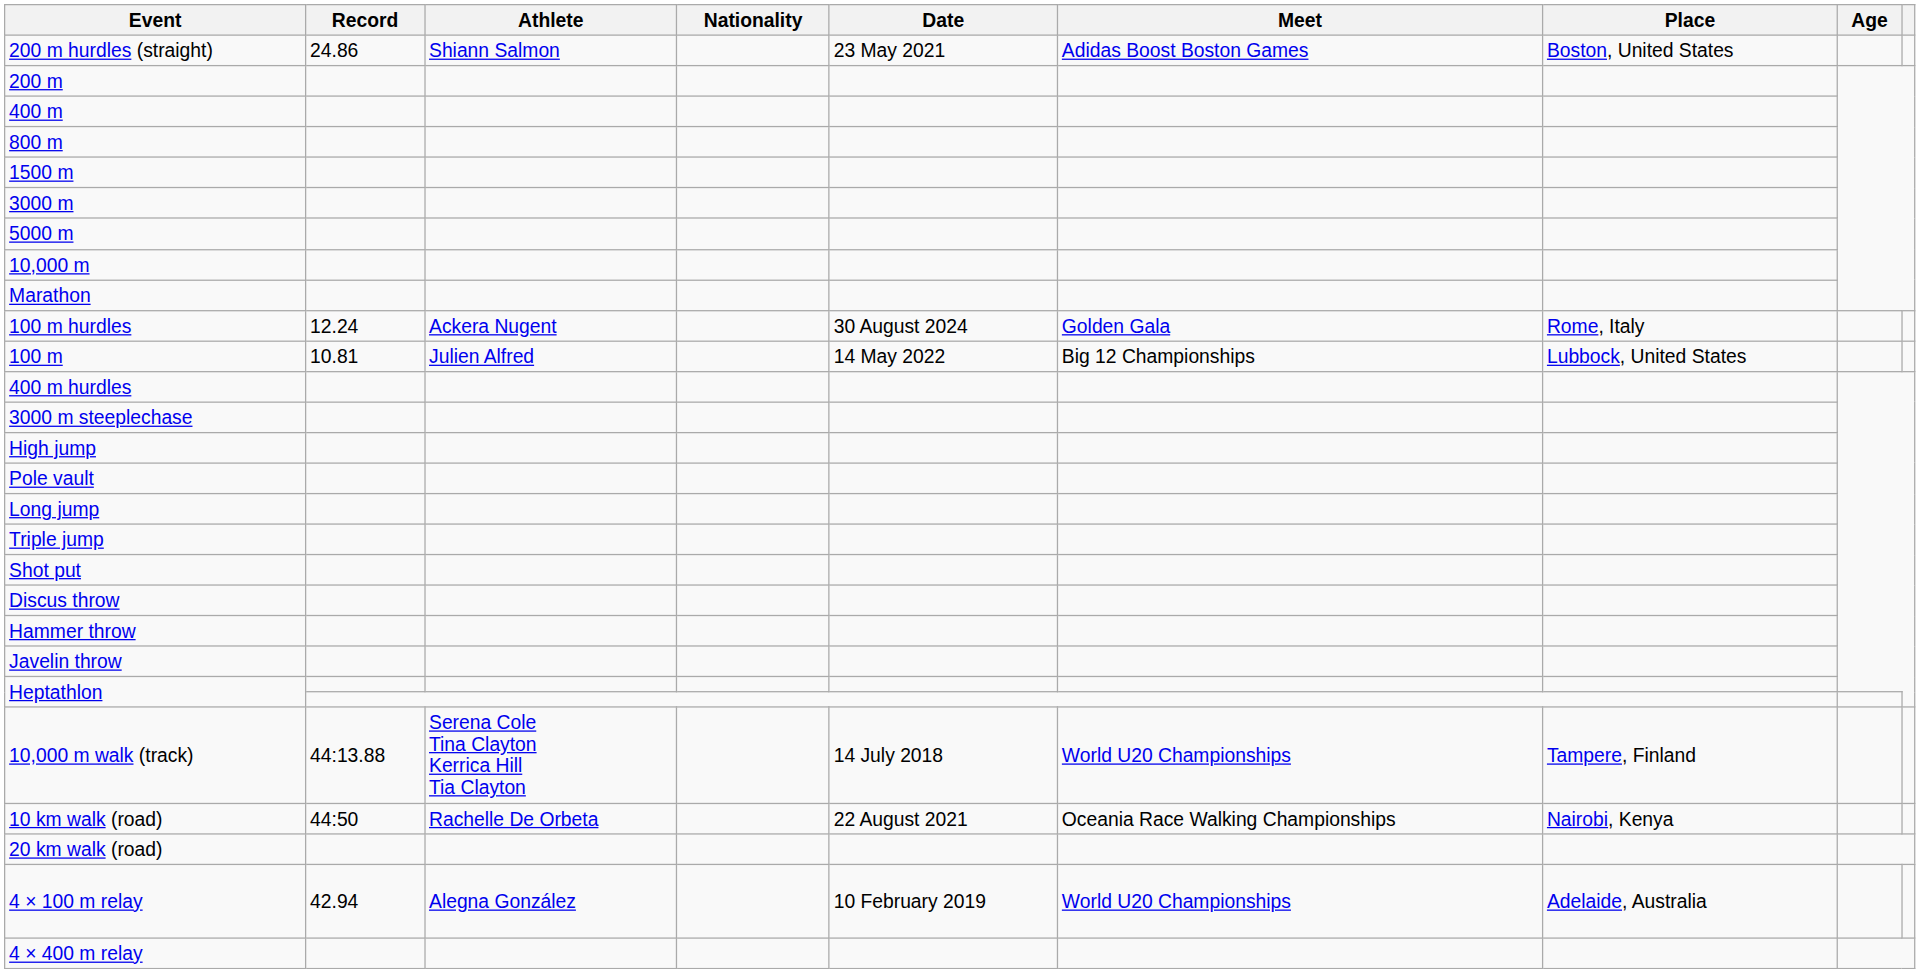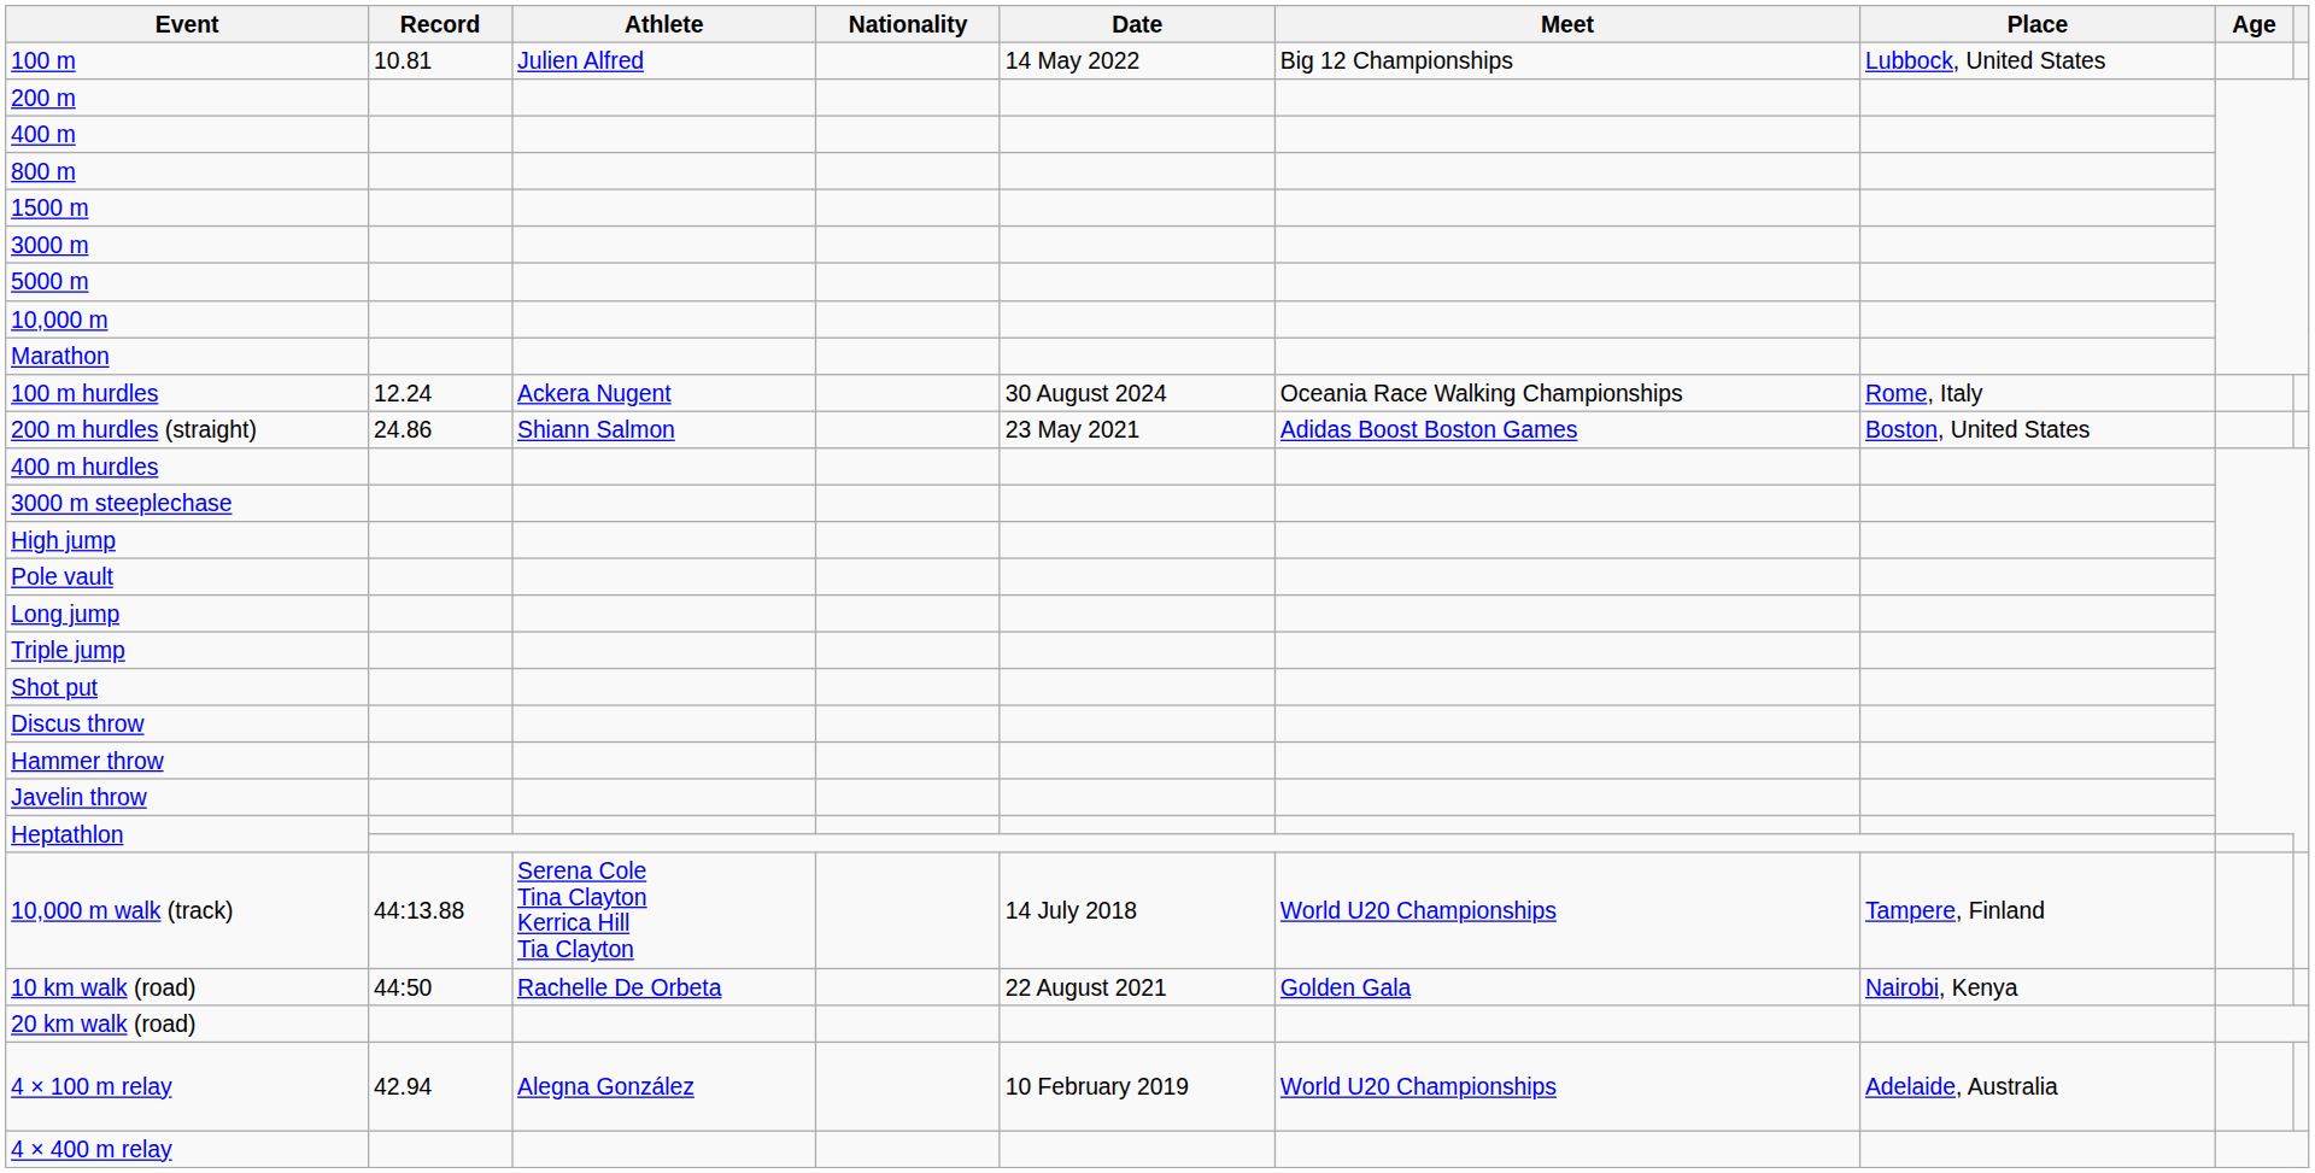rows swapped: 100 m <-> 200 m hurdles (straight)
100 m hurdles | Meet: Golden Gala -> Oceania Race Walking Championships
10 km walk (road) | Meet: Oceania Race Walking Championships -> Golden Gala
